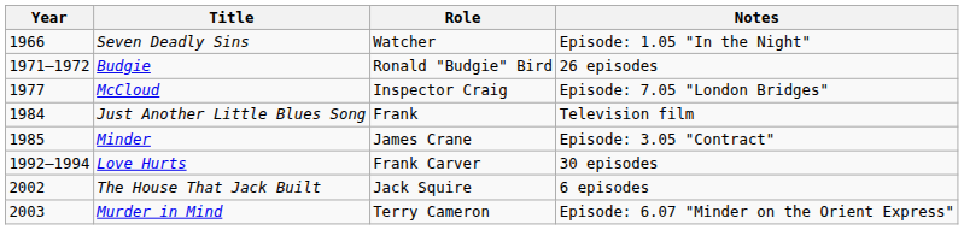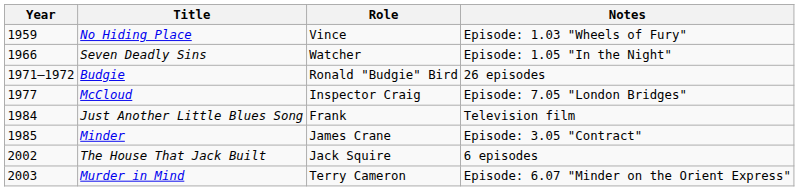+ row: 1959 | No Hiding Place | Vince | Episode: 1.03 "Wheels of Fury"
- row: 1992–1994 | Love Hurts | Frank Carver | 30 episodes
